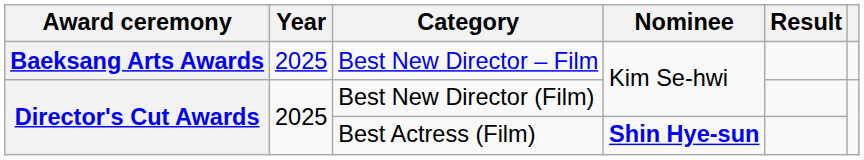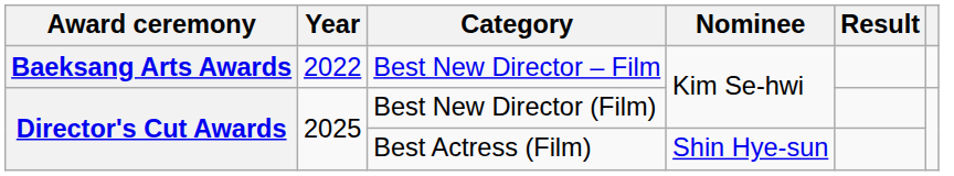Best New Director – Film | Year: 2025 -> 2022
Best Actress (Film) | Nominee: bold -> normal
